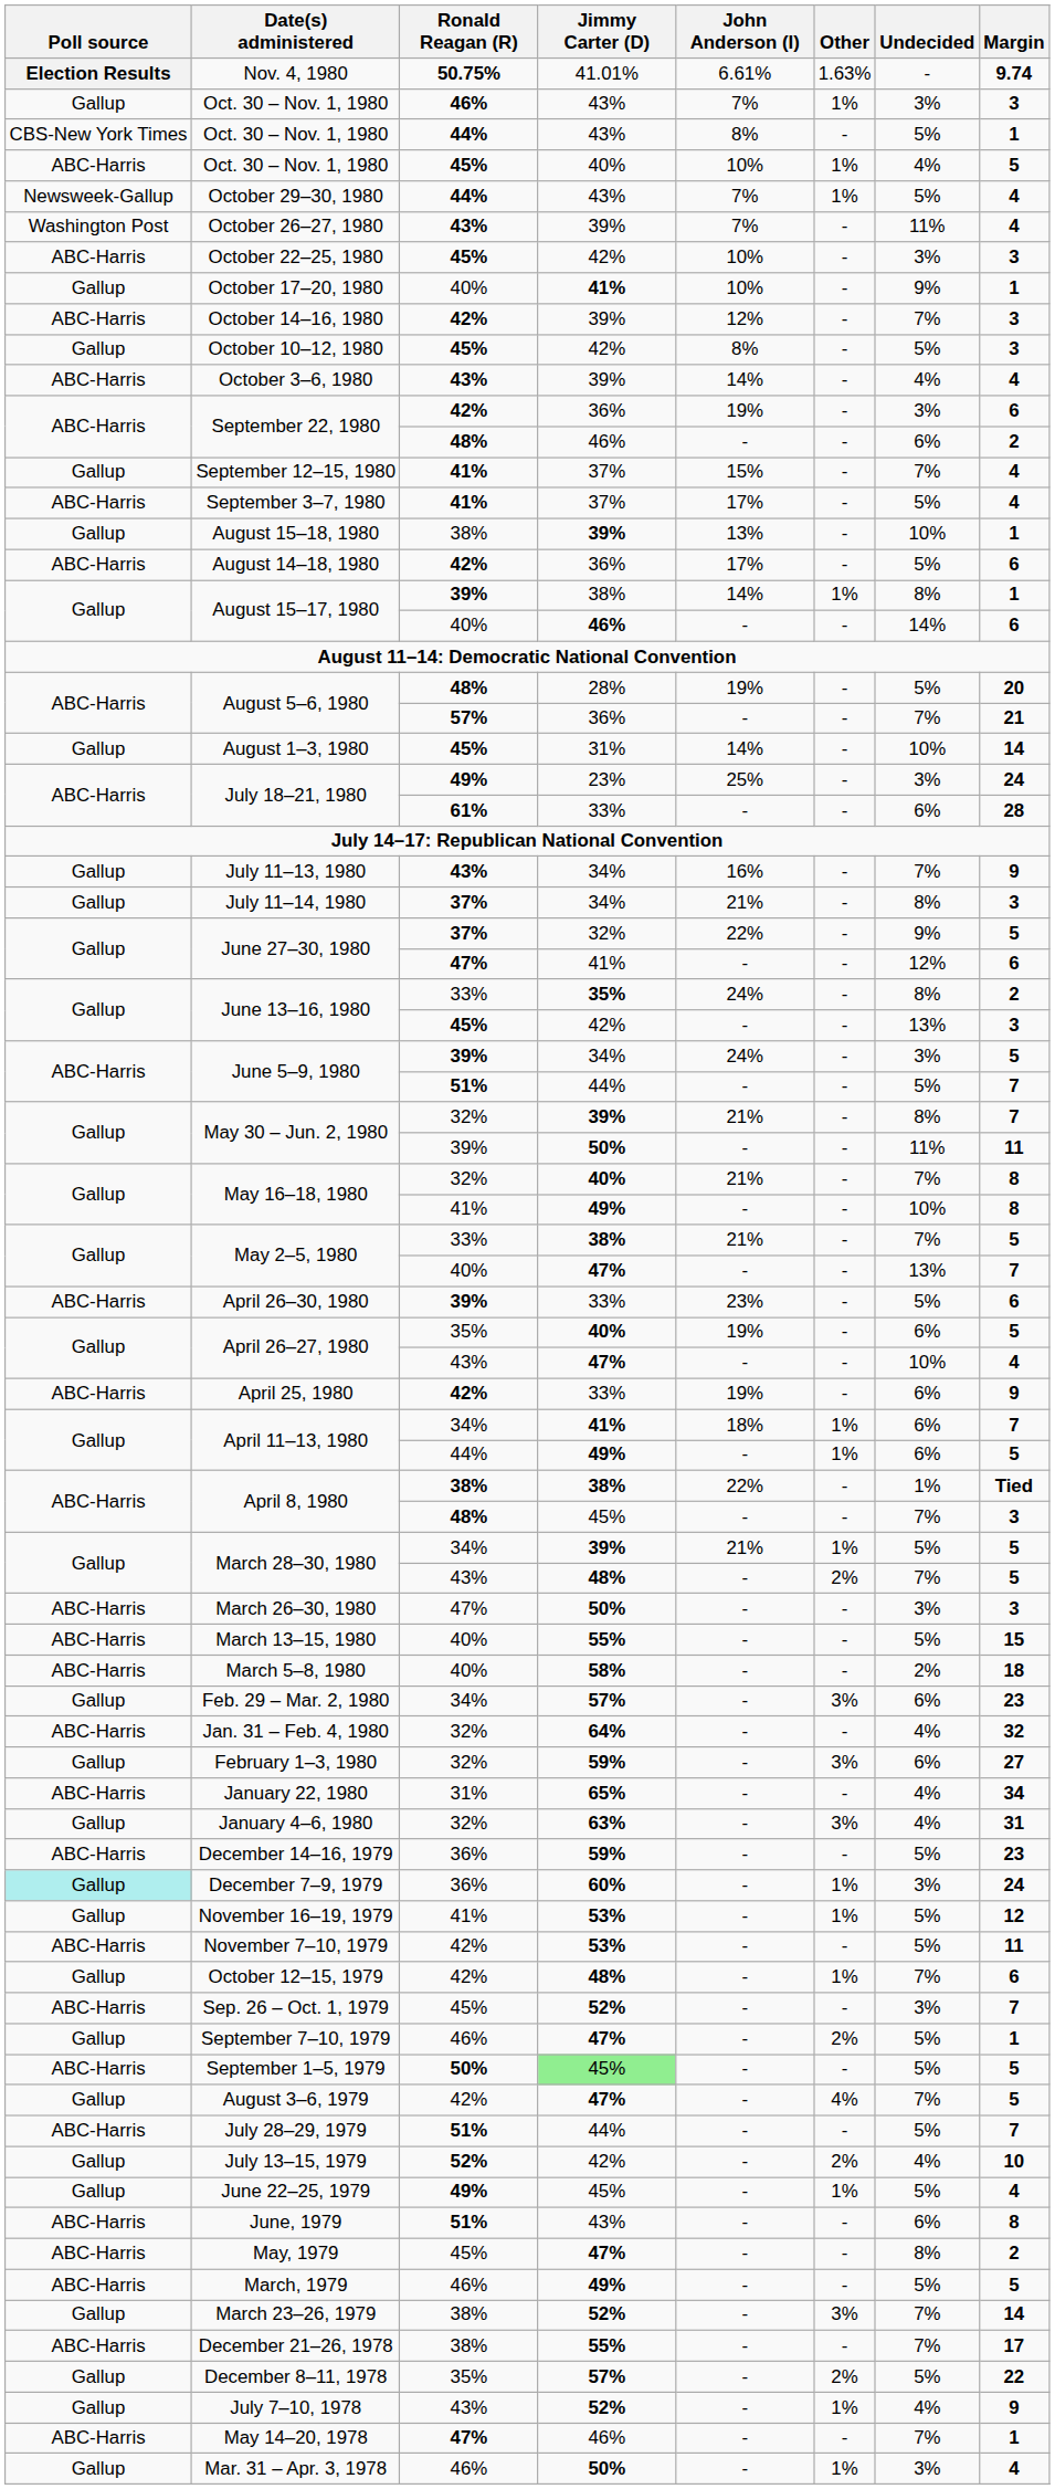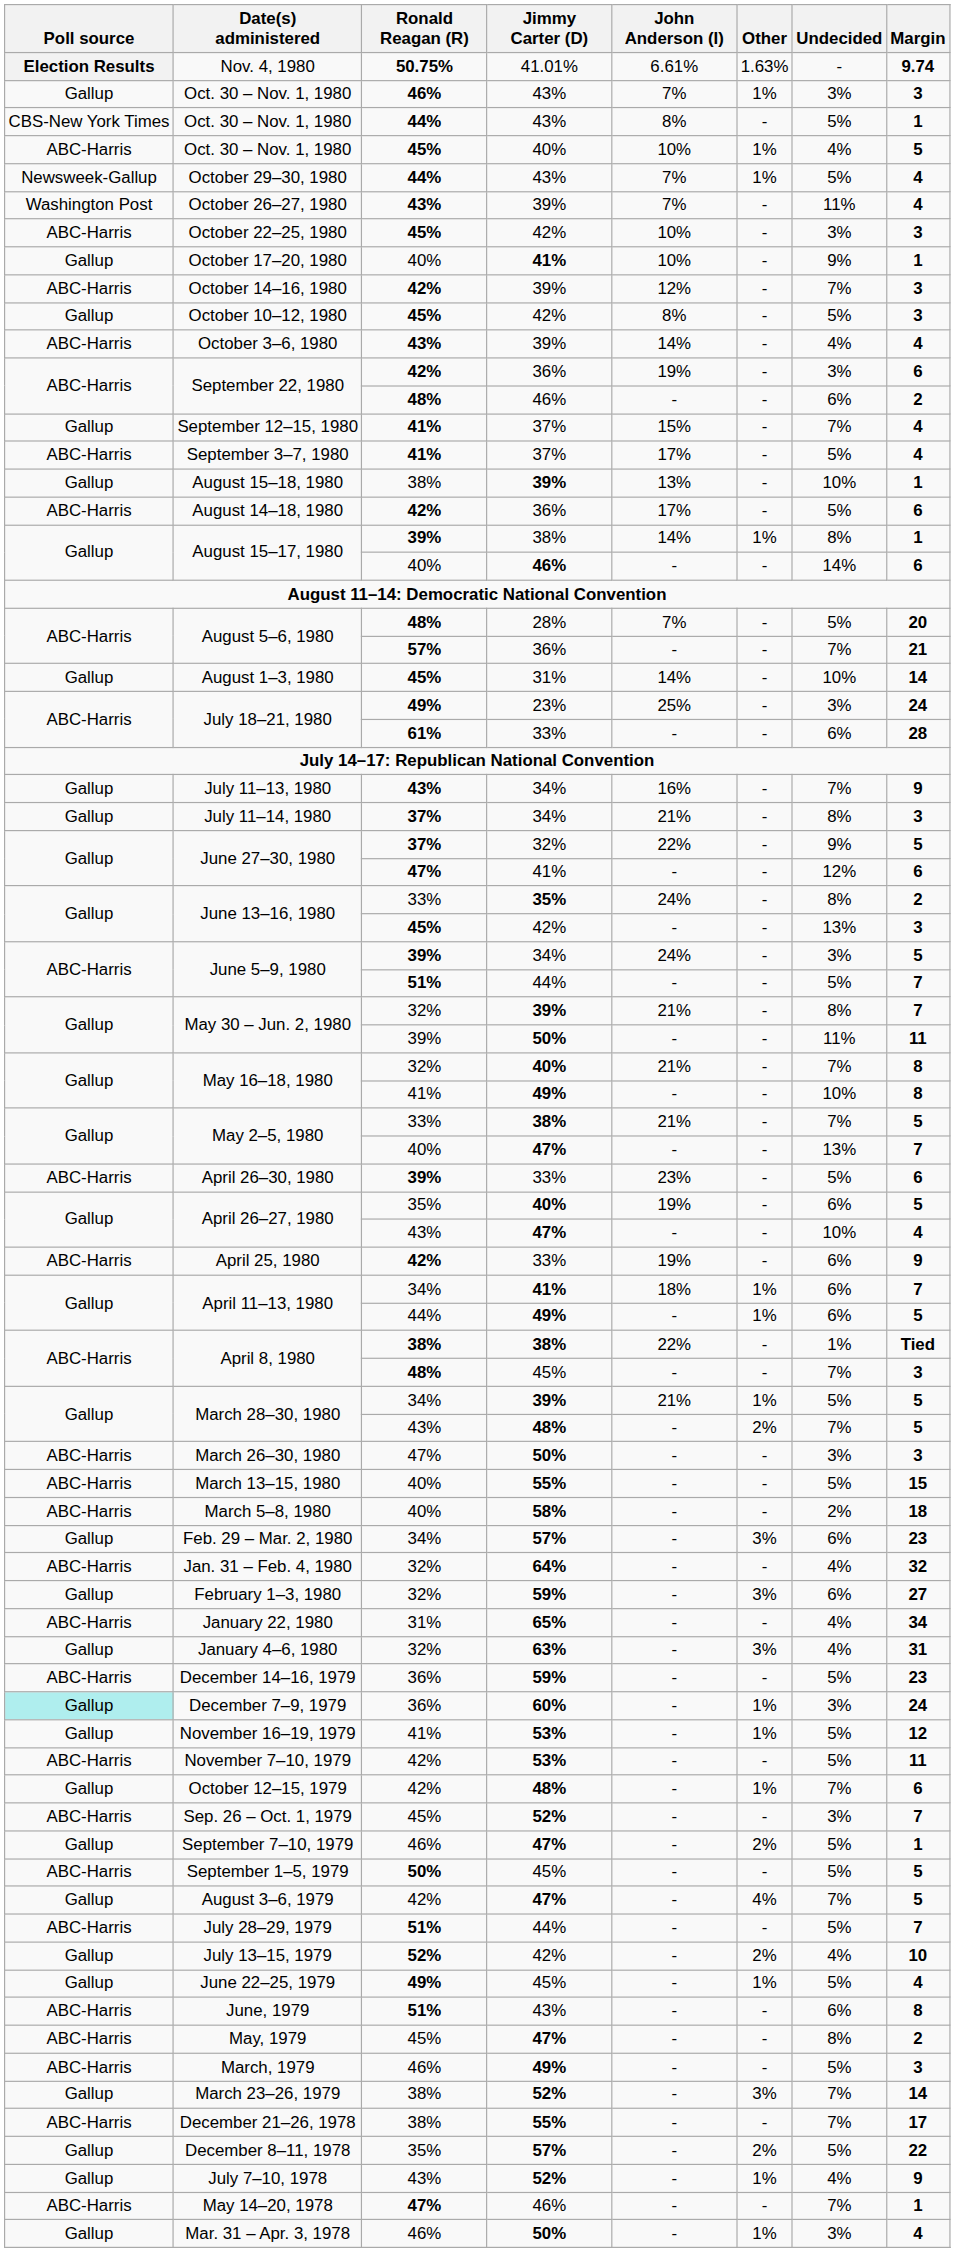August 5–6, 1980 / 48% | John Anderson (I): 19% -> 7%
September 1–5, 1979 | Jimmy Carter (D): lightgreen background -> no background
March, 1979 | Margin: 5 -> 3
